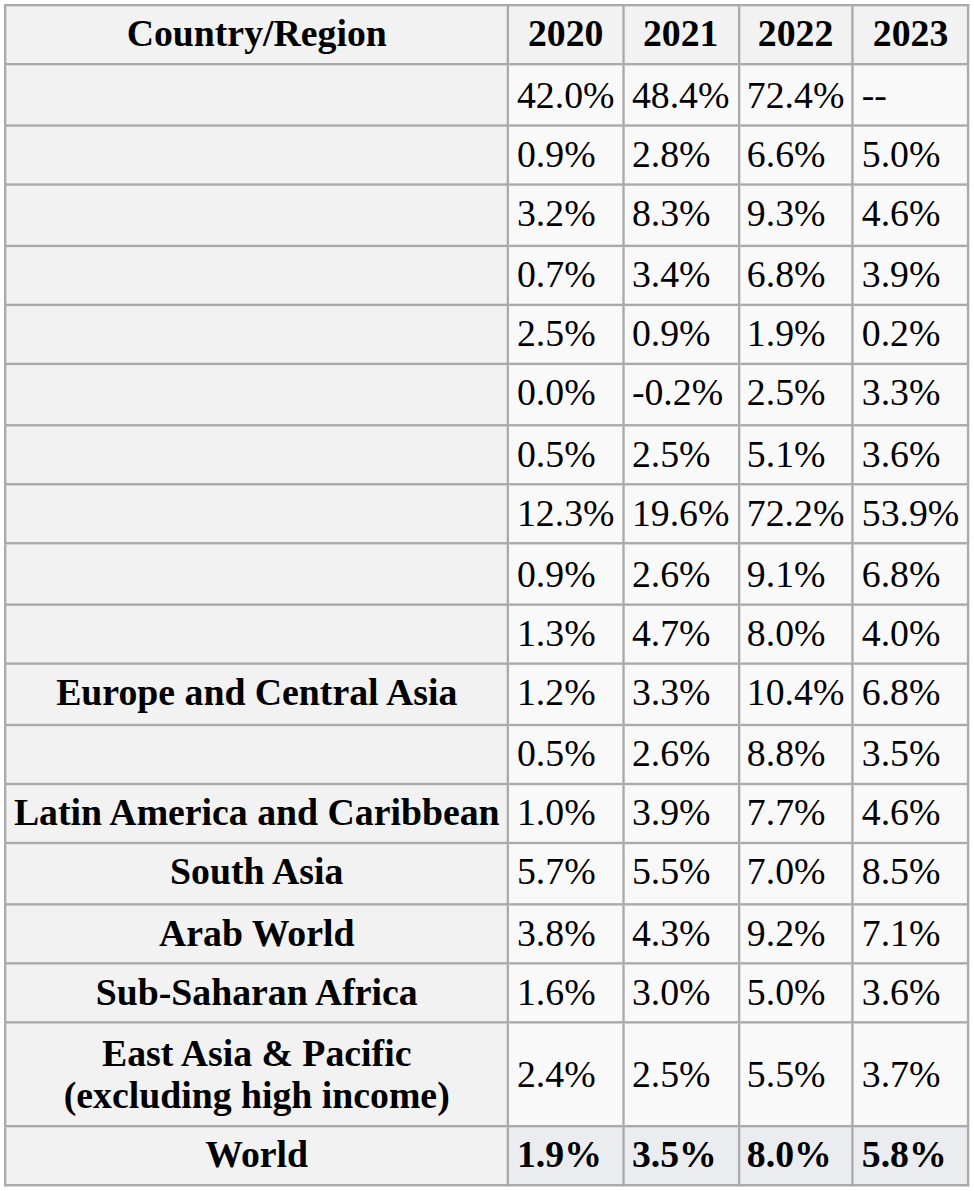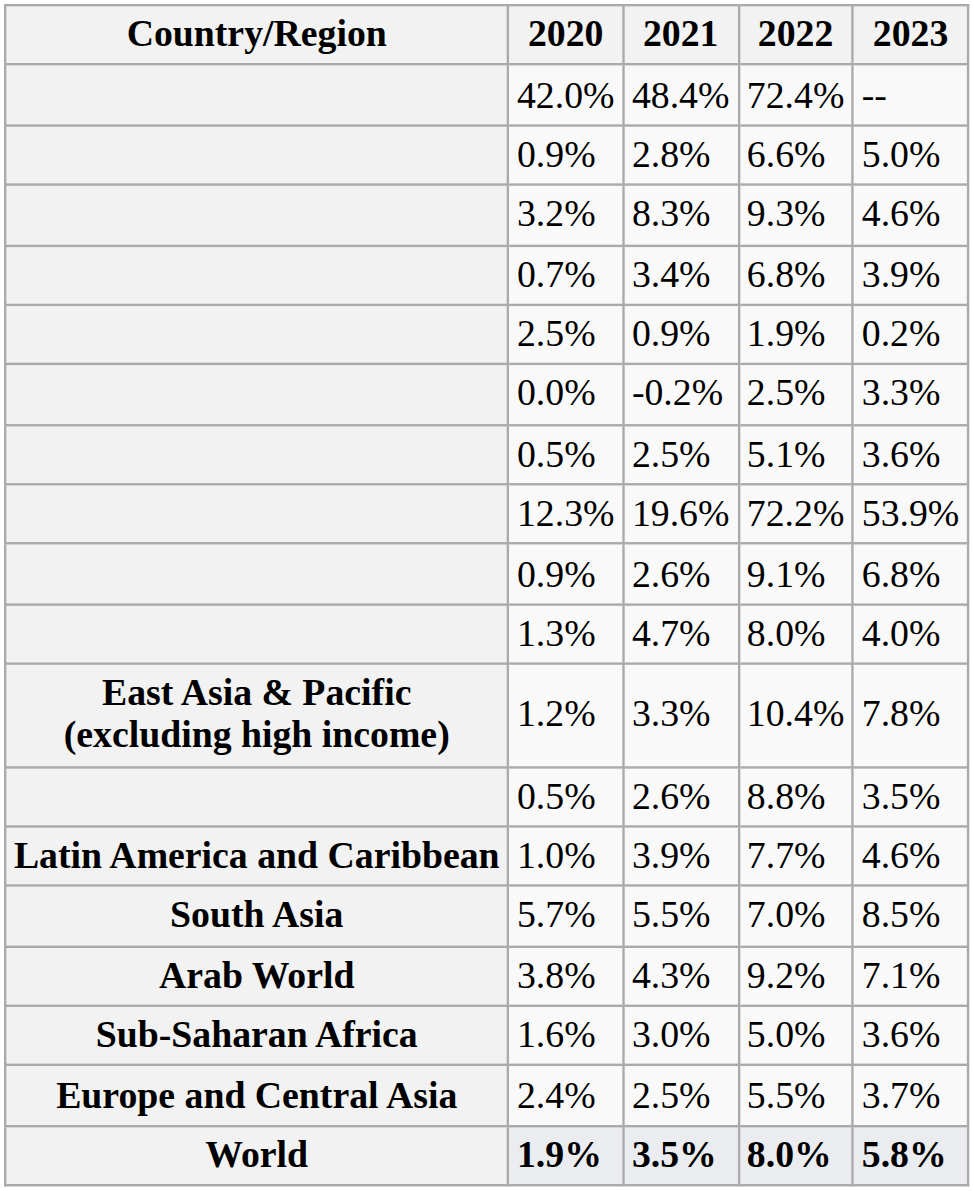1.2% | Country/Region: Europe and Central Asia -> East Asia & Pacific (excluding high income)
1.2% | 2023: 6.8% -> 7.8%
2.4% | Country/Region: East Asia & Pacific (excluding high income) -> Europe and Central Asia
